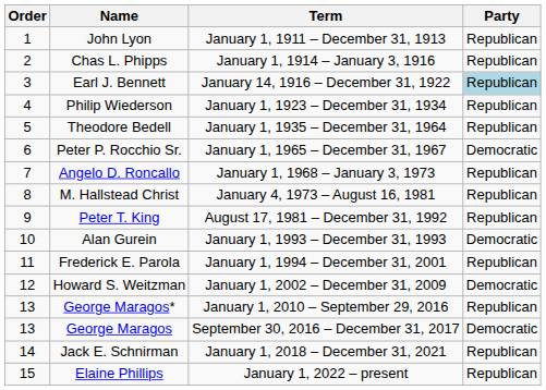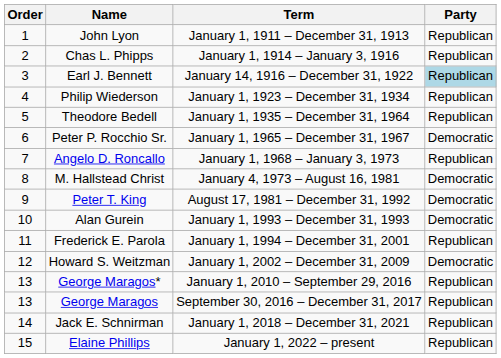M. Hallstead Christ | Party: Republican -> Democratic
Peter T. King | Party: Republican -> Democratic
George Maragos | Party: Democratic -> Republican
